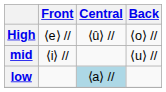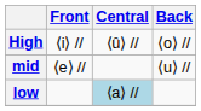High | Front: ⟨e⟩ // -> ⟨i⟩ //
mid | Front: ⟨i⟩ // -> ⟨e⟩ //
